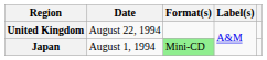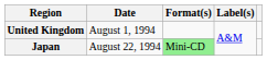United Kingdom | Date: August 22, 1994 -> August 1, 1994
Japan | Date: August 1, 1994 -> August 22, 1994
